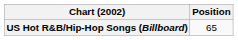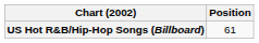US Hot R&B/Hip-Hop Songs (Billboard) | Position: 65 -> 61
